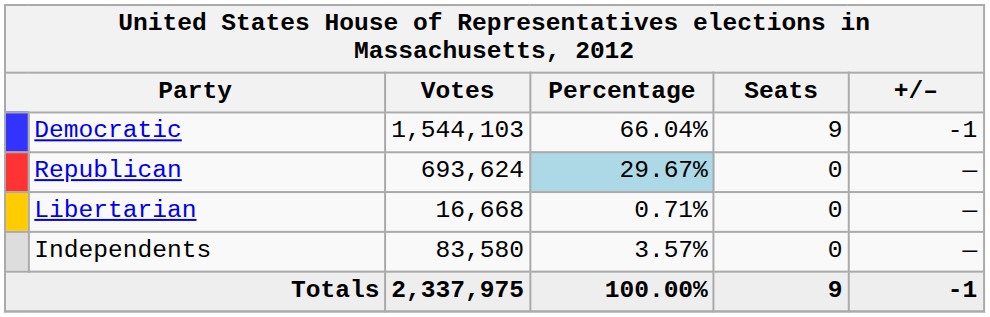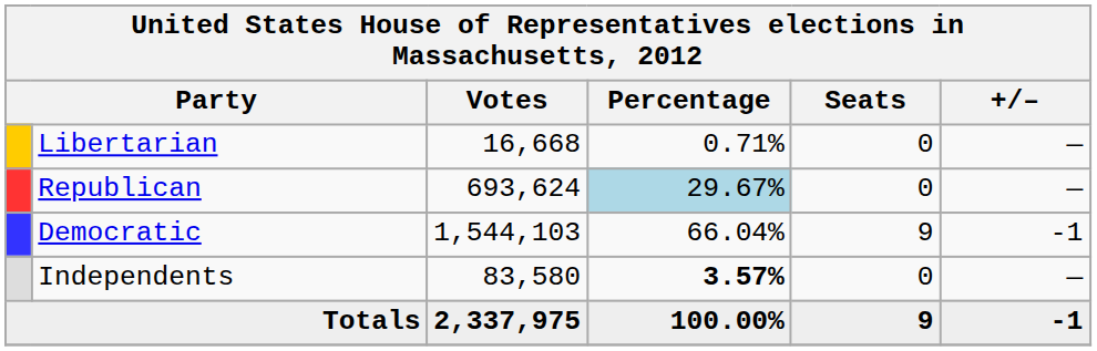rows swapped: Democratic <-> Libertarian
Independents | Percentage: normal -> bold
